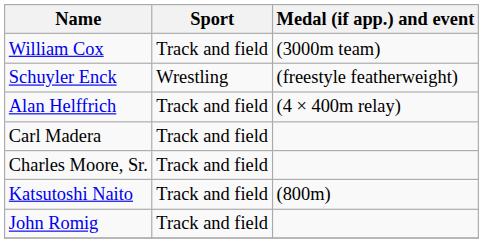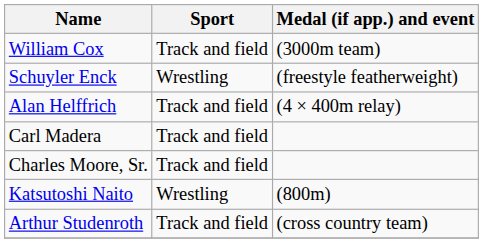Katsutoshi Naito | Sport: Track and field -> Wrestling
- row: John Romig | Track and field
+ row: Arthur Studenroth | Track and field | (cross country team)
